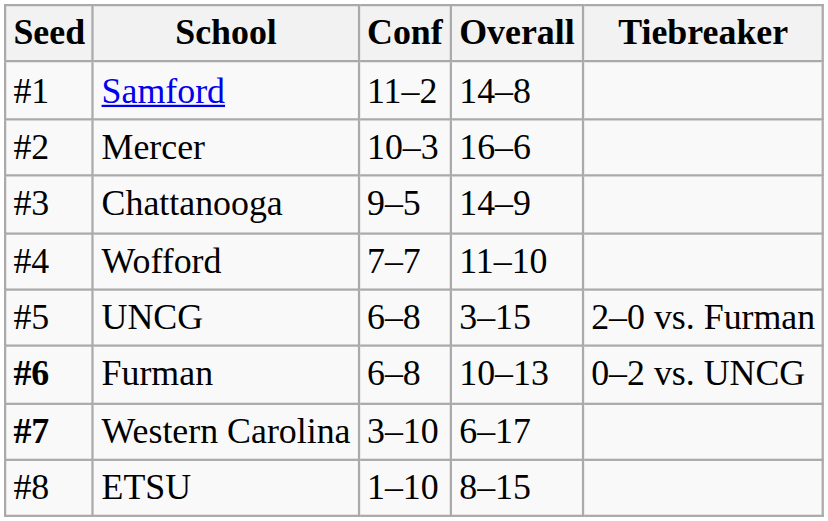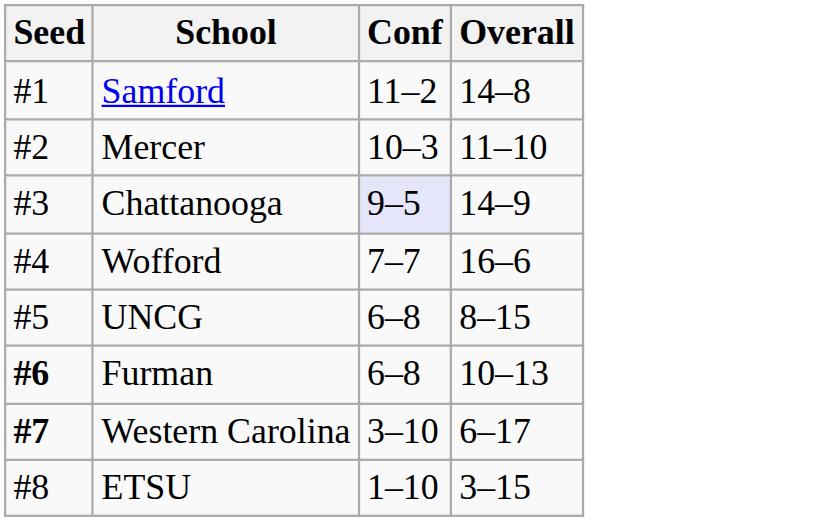- column: Tiebreaker | 2–0 vs. Furman | 0–2 vs. UNCG
Mercer | Overall: 16–6 -> 11–10
Chattanooga | Conf: no background -> lavender background
Wofford | Overall: 11–10 -> 16–6
UNCG | Overall: 3–15 -> 8–15
ETSU | Overall: 8–15 -> 3–15
